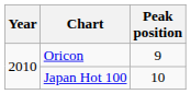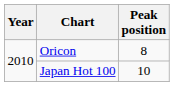Oricon | Peak position: 9 -> 8
